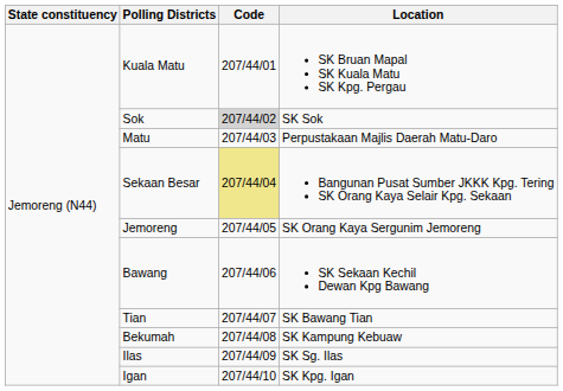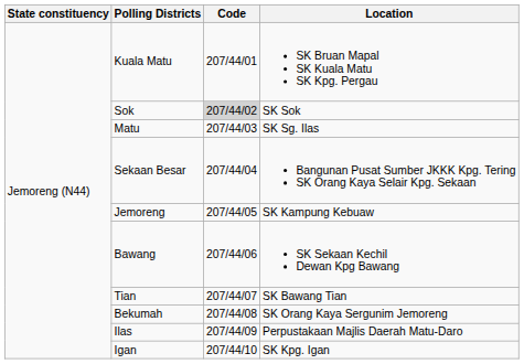Matu | Location: Perpustakaan Majlis Daerah Matu-Daro -> SK Sg. Ilas
Sekaan Besar | Code: khaki background -> no background
Jemoreng | Location: SK Orang Kaya Sergunim Jemoreng -> SK Kampung Kebuaw
Bekumah | Location: SK Kampung Kebuaw -> SK Orang Kaya Sergunim Jemoreng
Ilas | Location: SK Sg. Ilas -> Perpustakaan Majlis Daerah Matu-Daro
